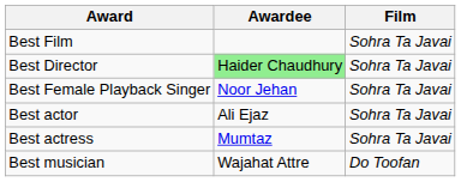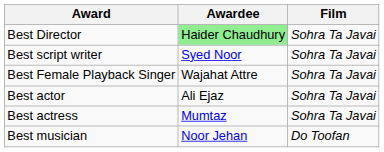- row: Best Film | Sohra Ta Javai
+ row: Best script writer | Syed Noor | Sohra Ta Javai
Best Female Playback Singer | Awardee: Noor Jehan -> Wajahat Attre
Best musician | Awardee: Wajahat Attre -> Noor Jehan
